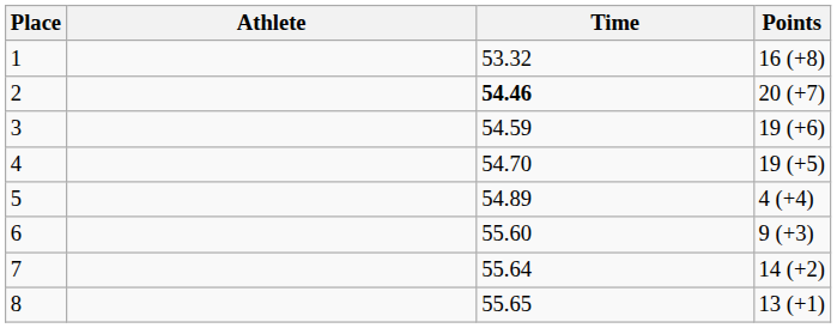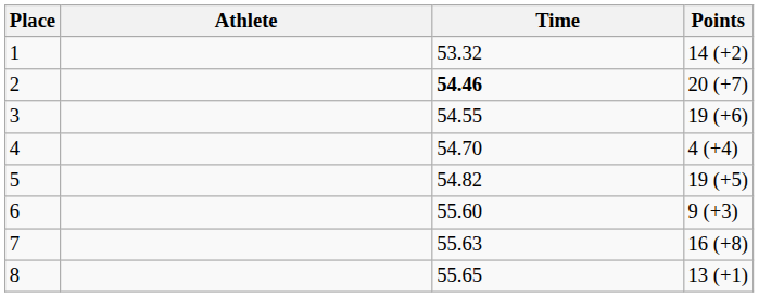1 | Points: 16 (+8) -> 14 (+2)
3 | Time: 54.59 -> 54.55
4 | Points: 19 (+5) -> 4 (+4)
5 | Time: 54.89 -> 54.82
5 | Points: 4 (+4) -> 19 (+5)
7 | Time: 55.64 -> 55.63
7 | Points: 14 (+2) -> 16 (+8)
